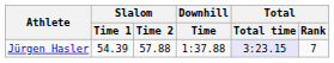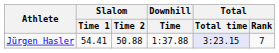Jürgen Hasler | Slalom / Time 1: 54.39 -> 54.41
Jürgen Hasler | Slalom / Time 2: 57.88 -> 50.88
